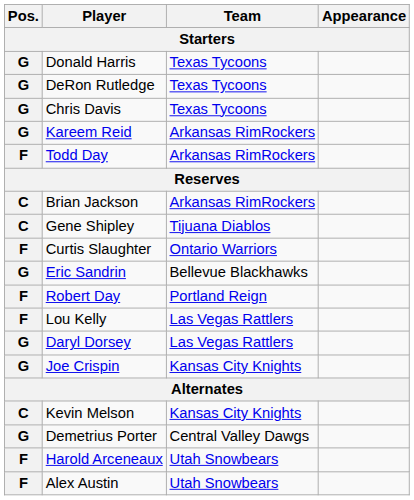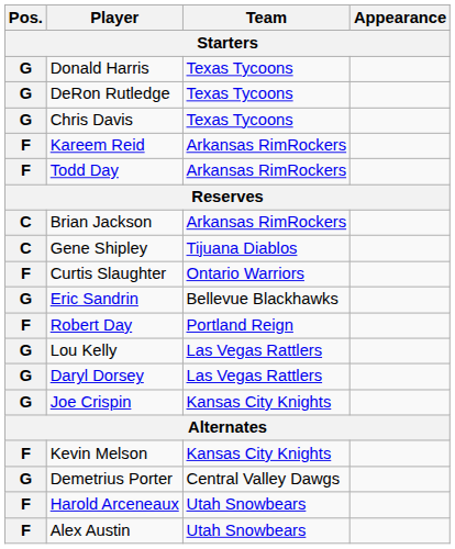Kareem Reid | Pos.: G -> F
Lou Kelly | Pos.: F -> G
Kevin Melson | Pos.: C -> F
